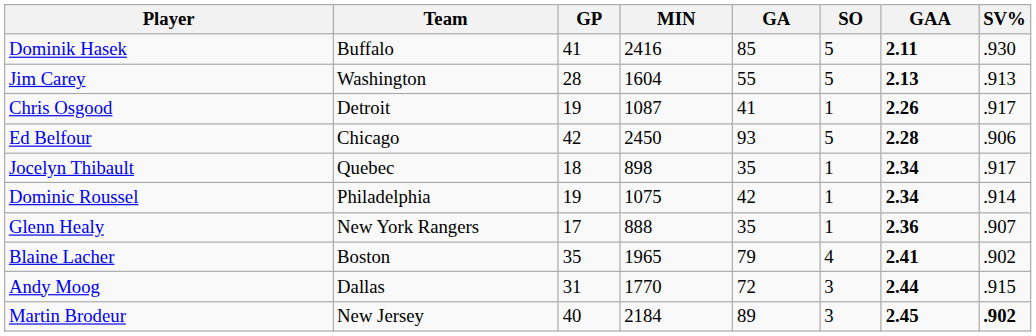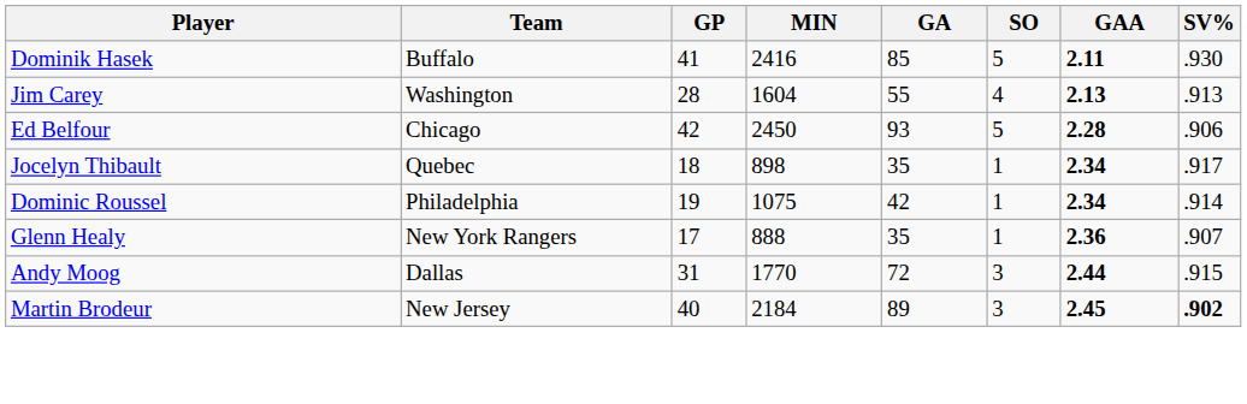Jim Carey | SO: 5 -> 4
- row: Chris Osgood | Detroit | 19 | 1087 | 41 | 1 | 2.26 | .917
- row: Blaine Lacher | Boston | 35 | 1965 | 79 | 4 | 2.41 | .902
